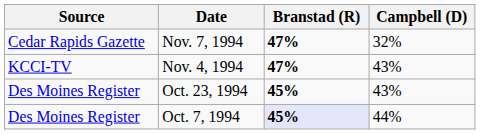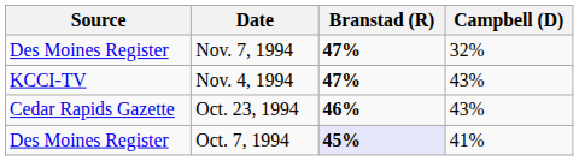Nov. 7, 1994 | Source: Cedar Rapids Gazette -> Des Moines Register
Oct. 23, 1994 | Source: Des Moines Register -> Cedar Rapids Gazette
Oct. 23, 1994 | Branstad (R): 45% -> 46%
Oct. 7, 1994 | Campbell (D): 44% -> 41%
